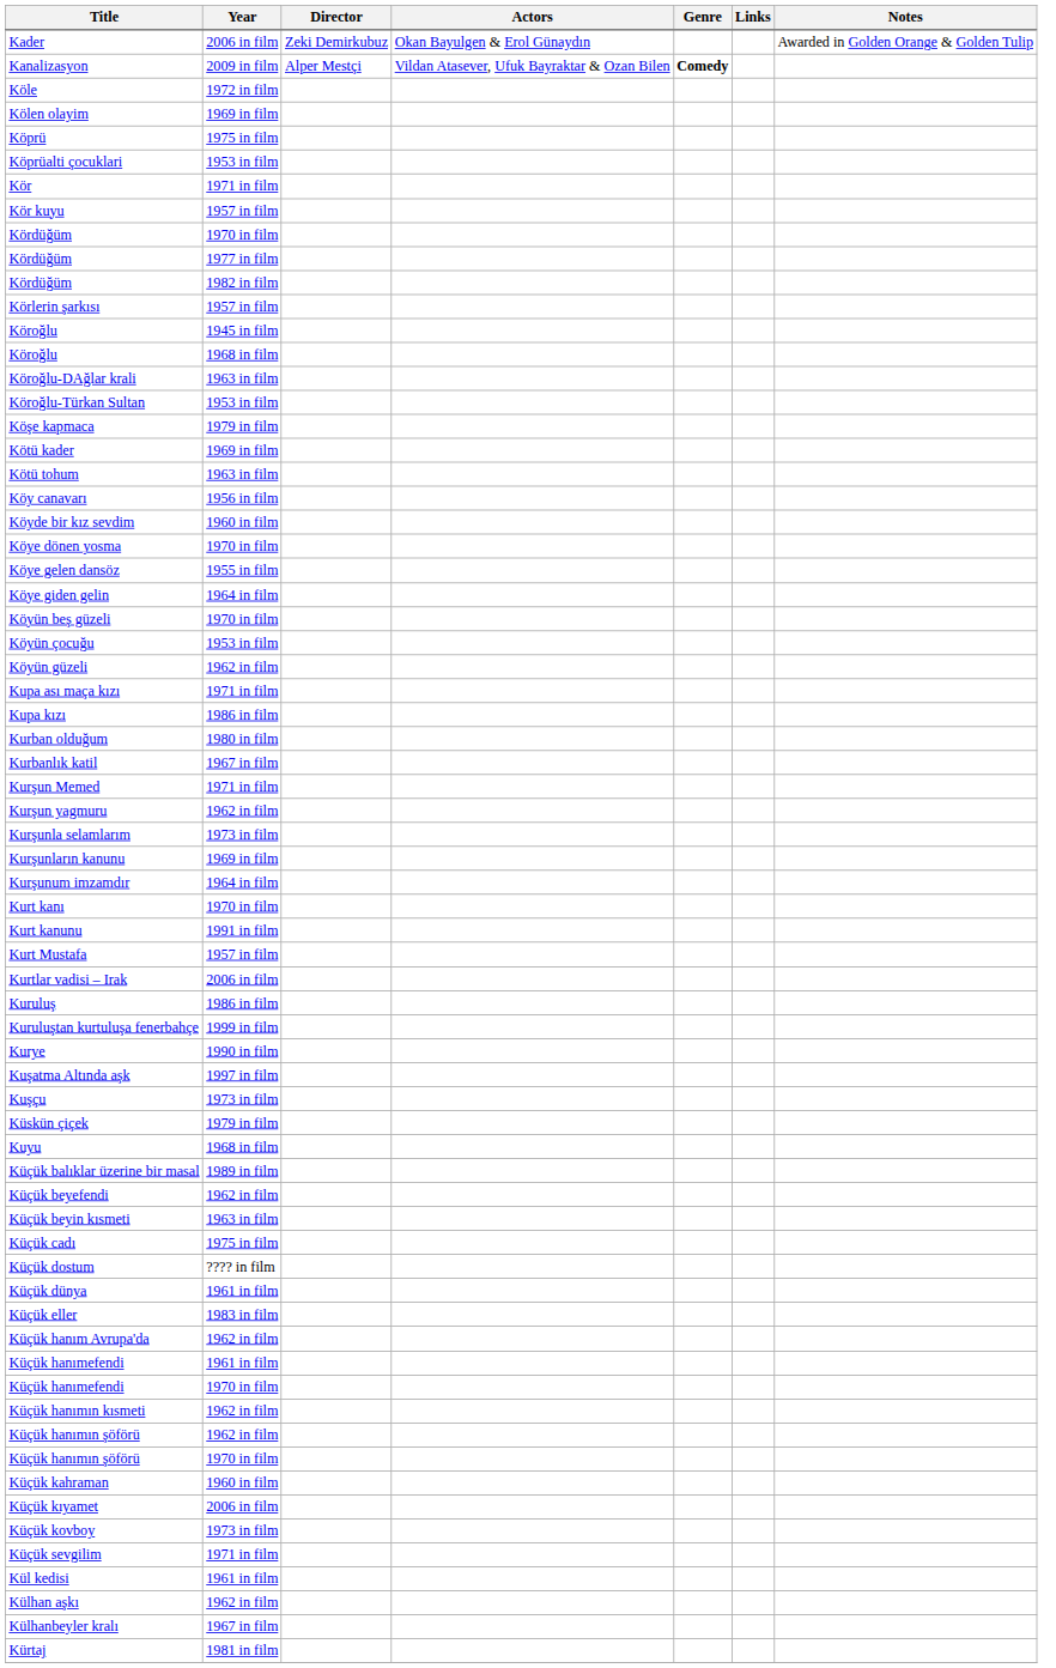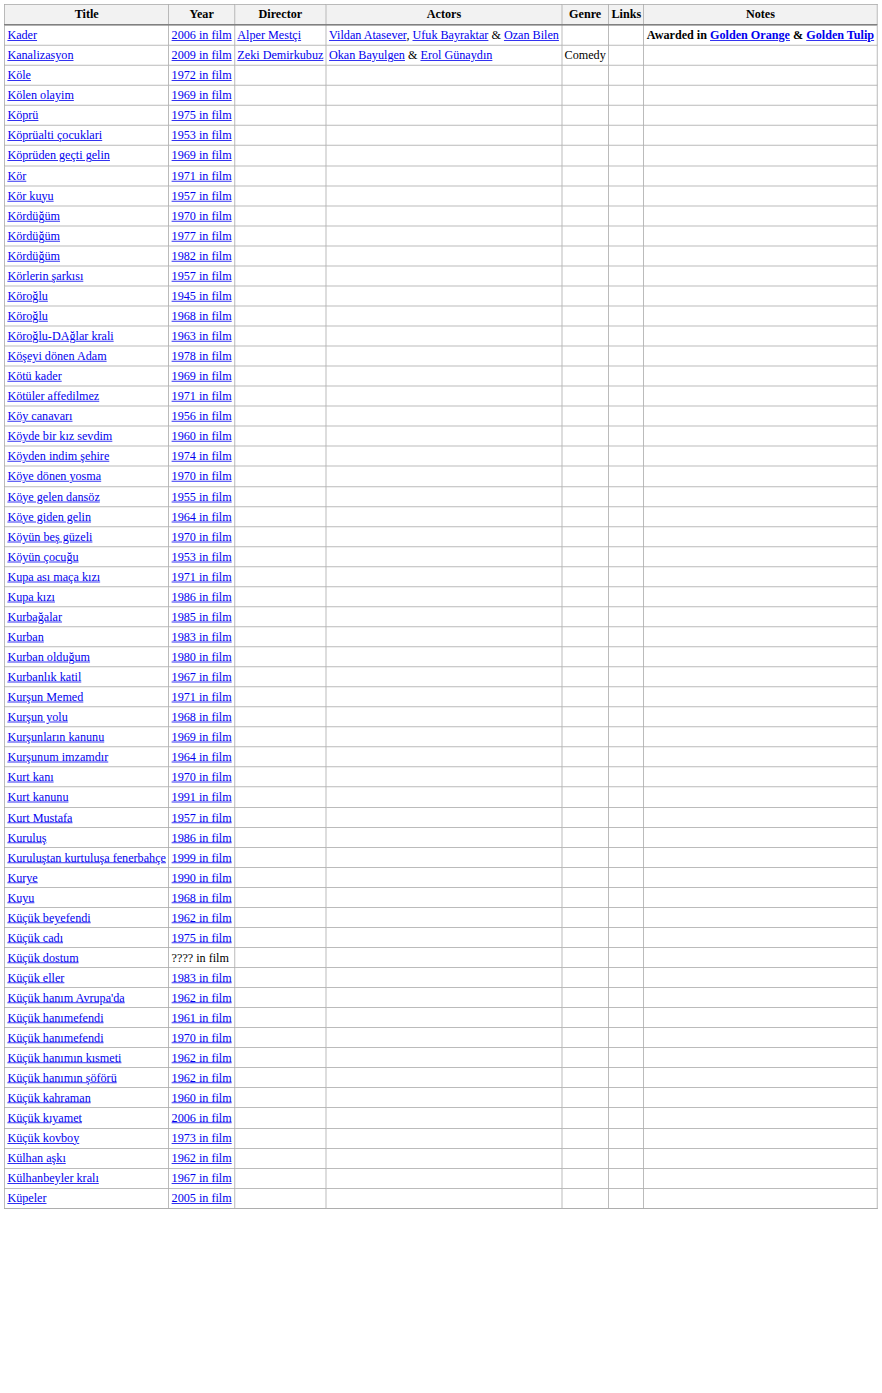Kader | Director: Zeki Demirkubuz -> Alper Mestçi
Kader | Actors: Okan Bayulgen & Erol Günaydın -> Vildan Atasever, Ufuk Bayraktar & Ozan Bilen
Kader | Notes: normal -> bold
Kanalizasyon | Director: Alper Mestçi -> Zeki Demirkubuz
Kanalizasyon | Actors: Vildan Atasever, Ufuk Bayraktar & Ozan Bilen -> Okan Bayulgen & Erol Günaydın
Kanalizasyon | Genre: bold -> normal
+ row: Köprüden geçti gelin | 1969 in film
- row: Köroğlu-Türkan Sultan | 1953 in film
- row: Köşe kapmaca | 1979 in film
+ row: Köşeyi dönen Adam | 1978 in film
- row: Kötü tohum | 1963 in film
+ row: Kötüler affedilmez | 1971 in film
+ row: Köyden indim şehire | 1974 in film
- row: Köyün güzeli | 1962 in film
+ row: Kurbağalar | 1985 in film
+ row: Kurban | 1983 in film
- row: Kurşun yagmuru | 1962 in film
+ row: Kurşun yolu | 1968 in film
- row: Kurşunla selamlarım | 1973 in film
- row: Kurtlar vadisi – Irak | 2006 in film
- row: Kuşatma Altında aşk | 1997 in film
- row: Kuşçu | 1973 in film
- row: Küskün çiçek | 1979 in film
- row: Küçük balıklar üzerine bir masal | 1989 in film
- row: Küçük beyin kısmeti | 1963 in film
- row: Küçük dünya | 1961 in film
- row: Küçük hanımın şöförü | 1970 in film
- row: Küçük sevgilim | 1971 in film
- row: Kül kedisi | 1961 in film
+ row: Küpeler | 2005 in film
- row: Kürtaj | 1981 in film
